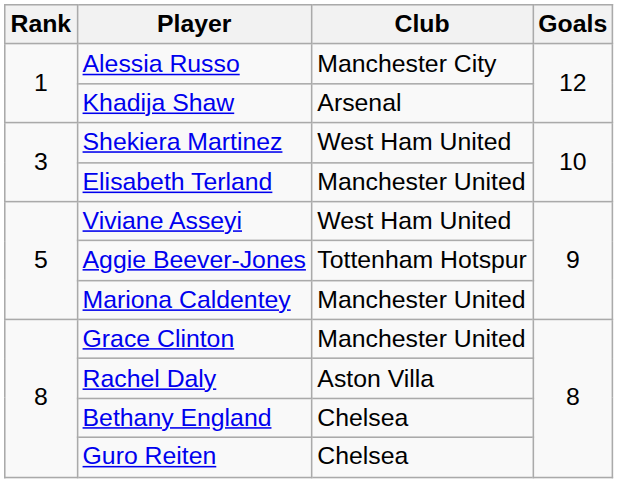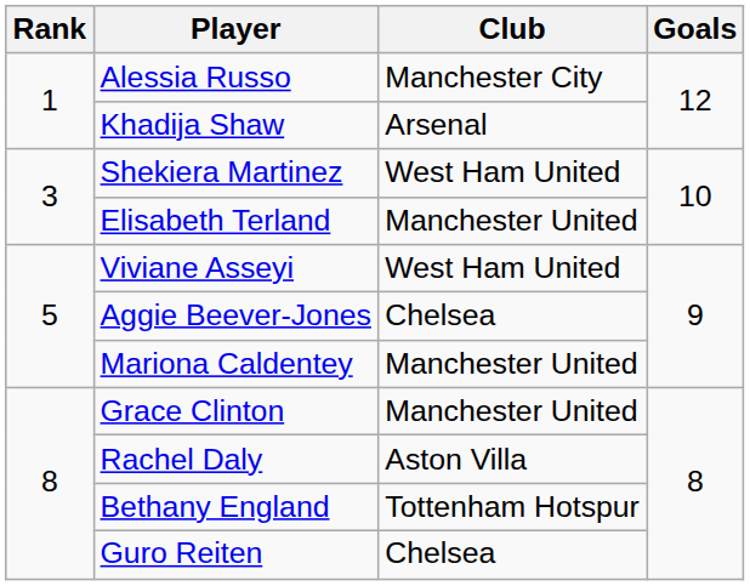Aggie Beever-Jones | Club: Tottenham Hotspur -> Chelsea
Bethany England | Club: Chelsea -> Tottenham Hotspur
